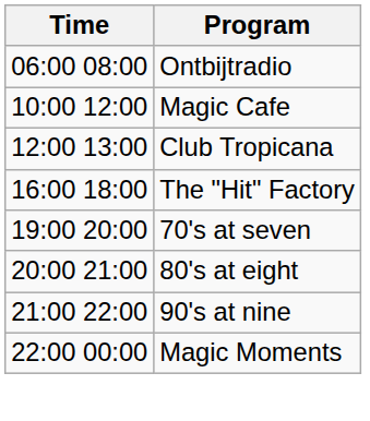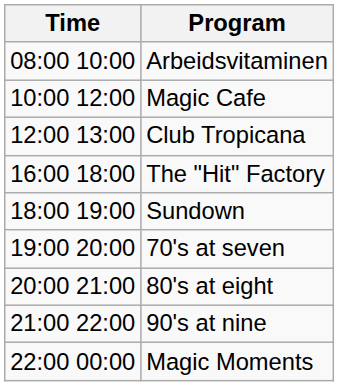- row: 06:00 08:00 | Ontbijtradio
+ row: 08:00 10:00 | Arbeidsvitaminen
+ row: 18:00 19:00 | Sundown
